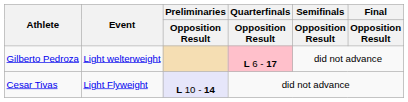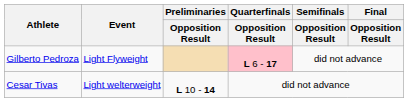Gilberto Pedroza | Event: Light welterweight -> Light Flyweight
Cesar Tivas | Event: Light Flyweight -> Light welterweight
Cesar Tivas | Preliminaries / Opposition Result: lavender background -> no background
